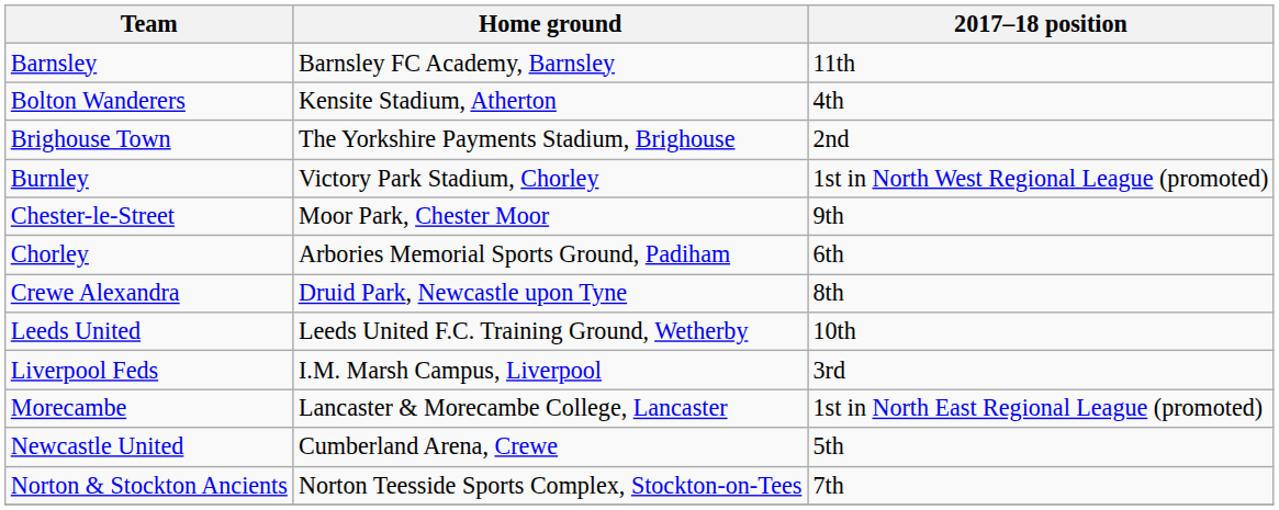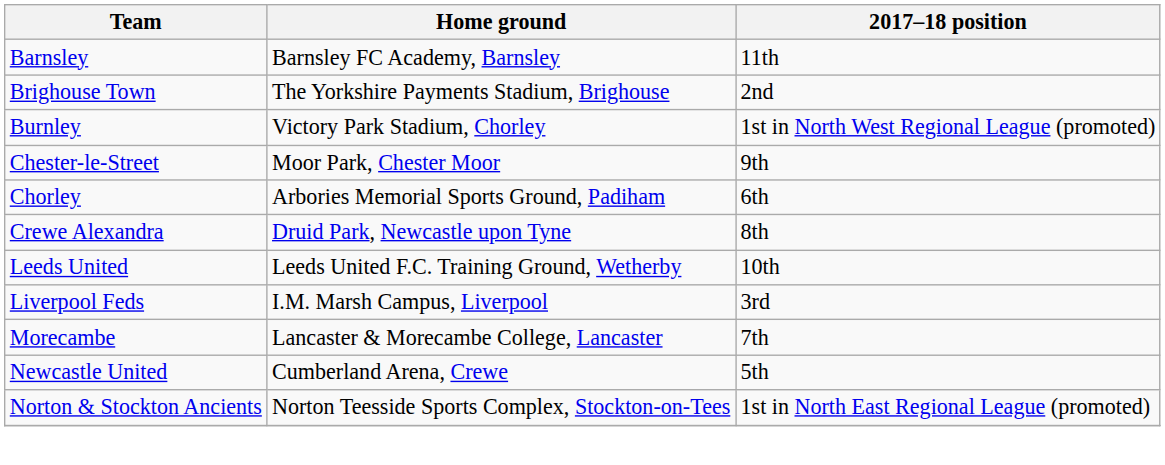- row: Bolton Wanderers | Kensite Stadium, Atherton | 4th
Morecambe | 2017–18 position: 1st in North East Regional League (promoted) -> 7th
Norton & Stockton Ancients | 2017–18 position: 7th -> 1st in North East Regional League (promoted)
